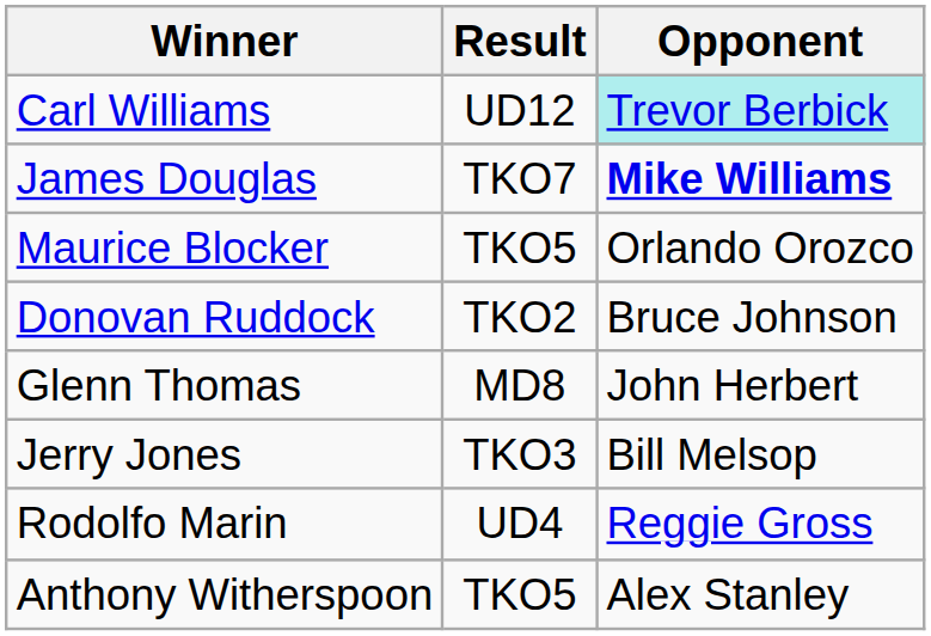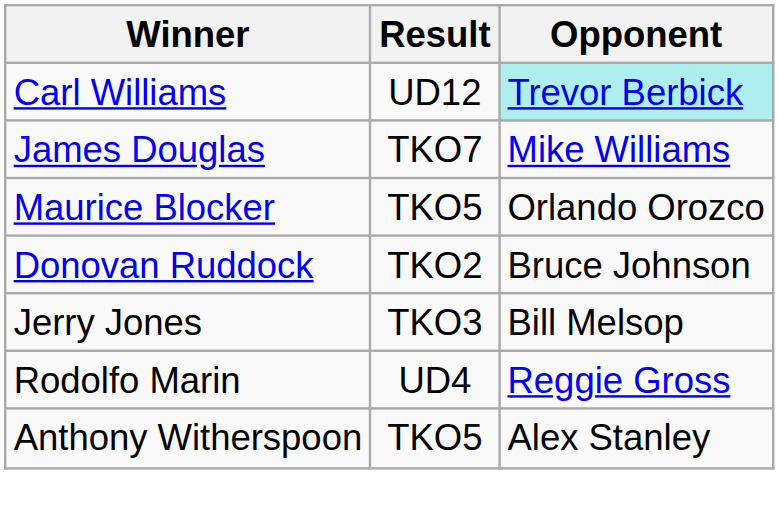James Douglas | Opponent: bold -> normal
- row: Glenn Thomas | MD8 | John Herbert
